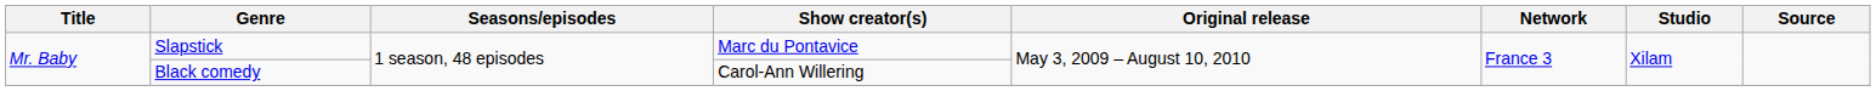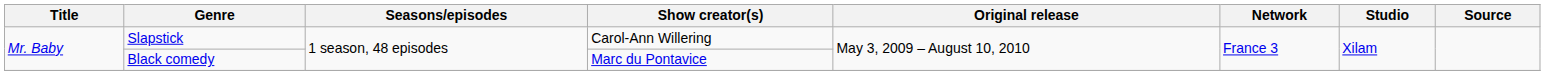Slapstick | Show creator(s): Marc du Pontavice -> Carol-Ann Willering
Black comedy | Show creator(s): Carol-Ann Willering -> Marc du Pontavice
